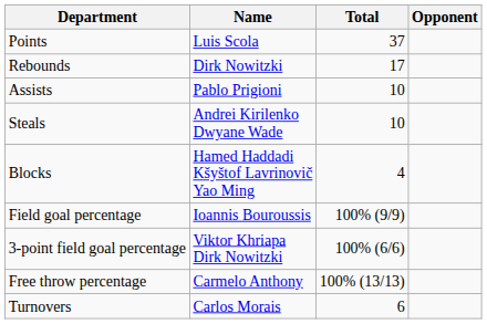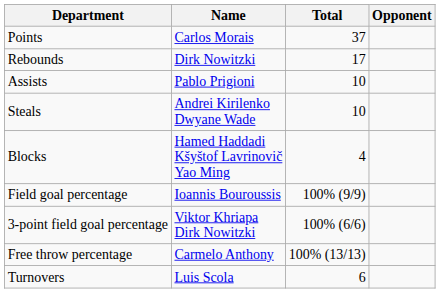Points | Name: Luis Scola -> Carlos Morais
Turnovers | Name: Carlos Morais -> Luis Scola
